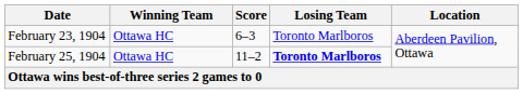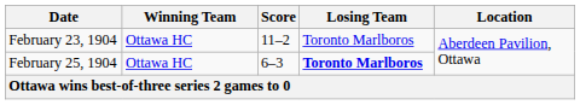February 23, 1904 | Score: 6–3 -> 11–2
February 25, 1904 | Score: 11–2 -> 6–3
